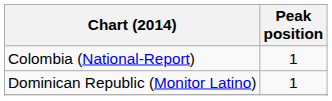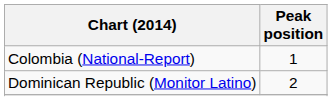Dominican Republic (Monitor Latino) | Peak position: 1 -> 2
